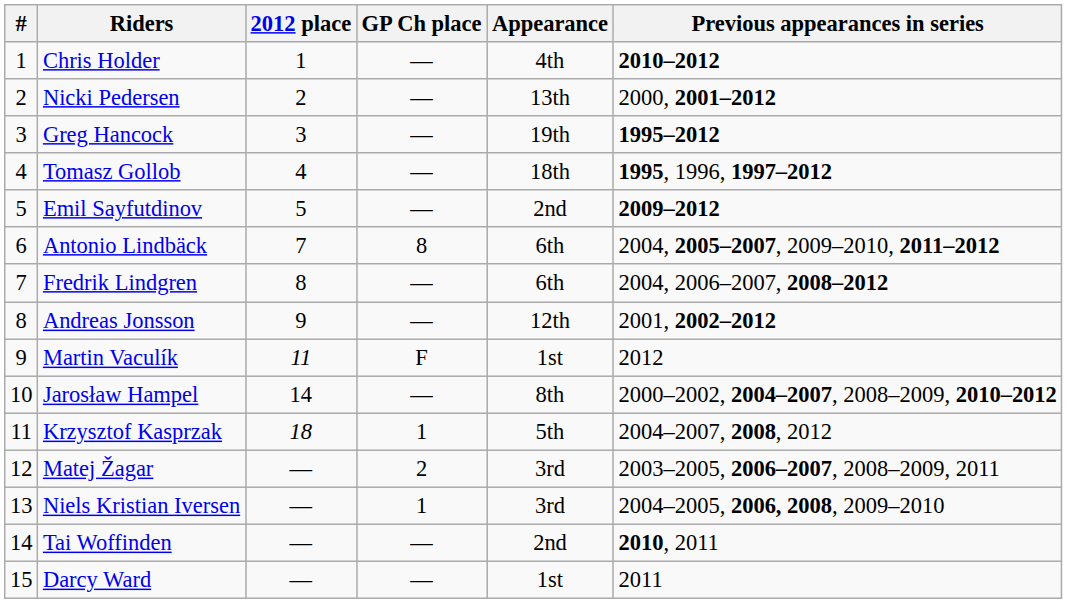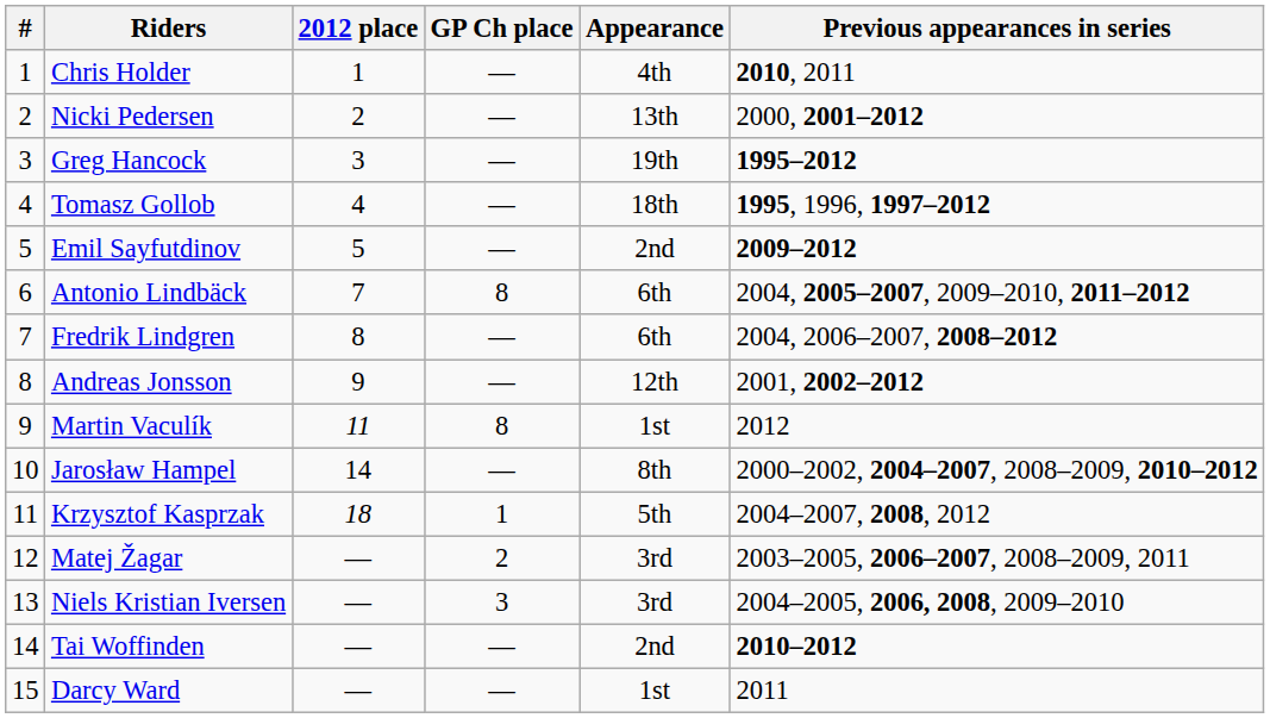Chris Holder | Previous appearances in series: 2010–2012 -> 2010, 2011
Martin Vaculík | GP Ch place: F -> 8
Niels Kristian Iversen | GP Ch place: 1 -> 3
Tai Woffinden | Previous appearances in series: 2010, 2011 -> 2010–2012
